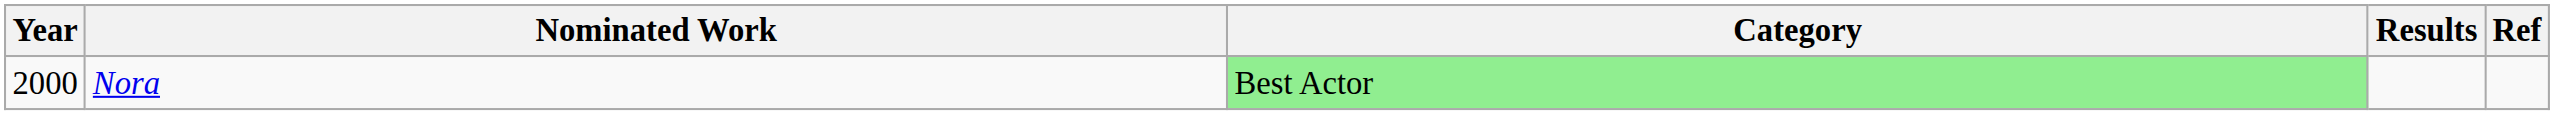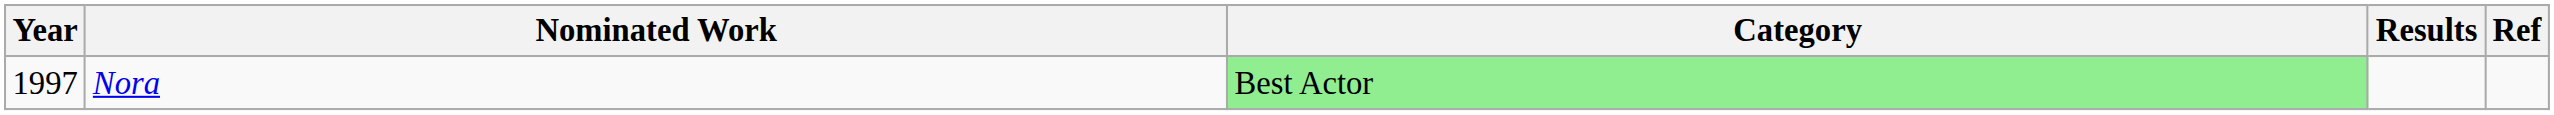Nora | Year: 2000 -> 1997
